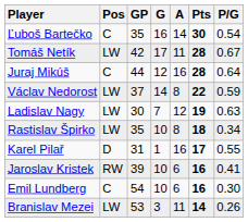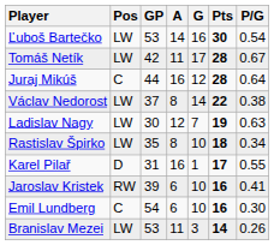columns swapped: G <-> A
Ľuboš Bartečko | Pos: C -> LW
Ľuboš Bartečko | GP: 35 -> 53
Václav Nedorost | P/G: 0.59 -> 0.38
